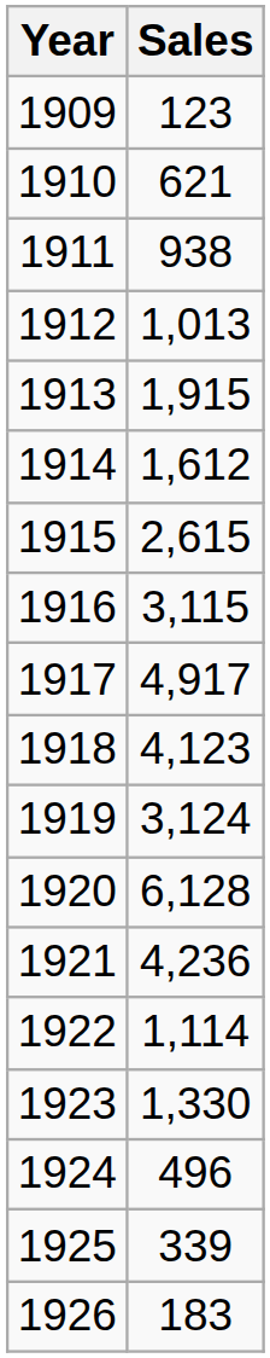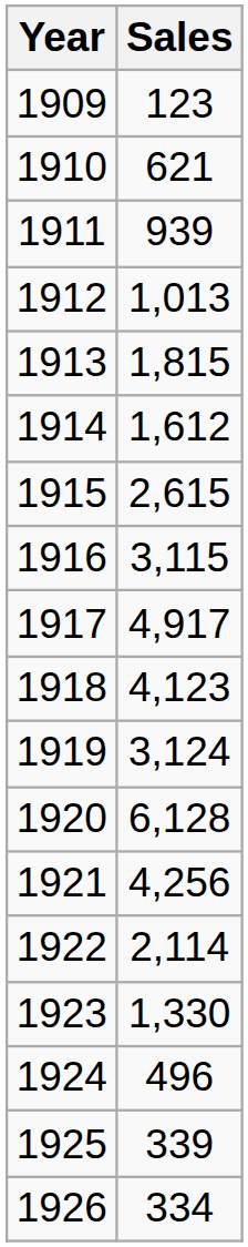1911 | Sales: 938 -> 939
1913 | Sales: 1,915 -> 1,815
1921 | Sales: 4,236 -> 4,256
1922 | Sales: 1,114 -> 2,114
1926 | Sales: 183 -> 334
